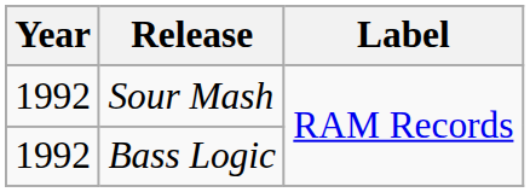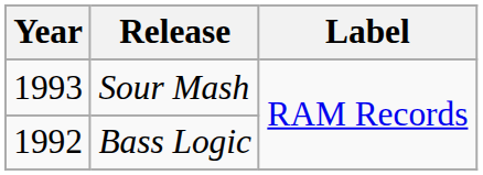Sour Mash | Year: 1992 -> 1993
